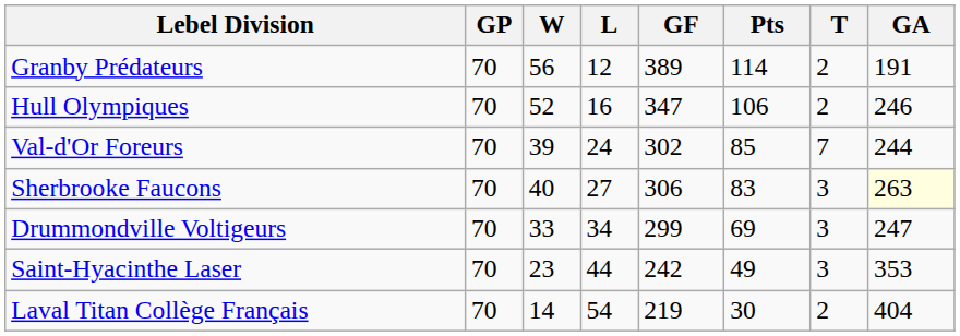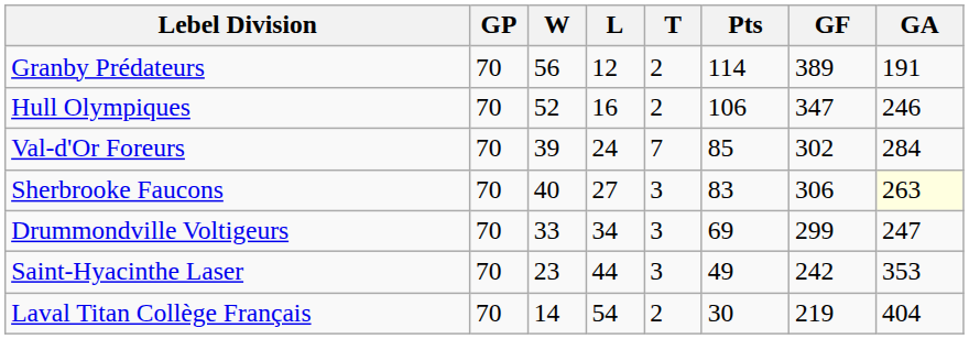columns swapped: T <-> GF
Val-d'Or Foreurs | GA: 244 -> 284
